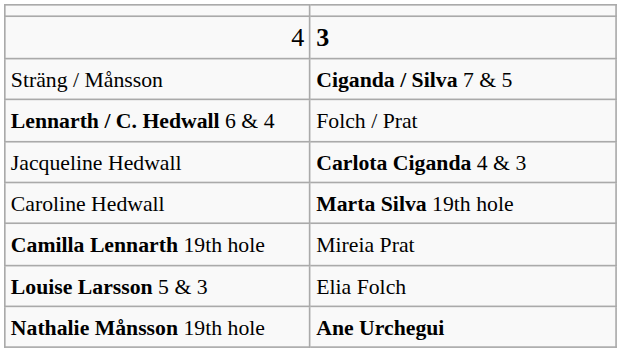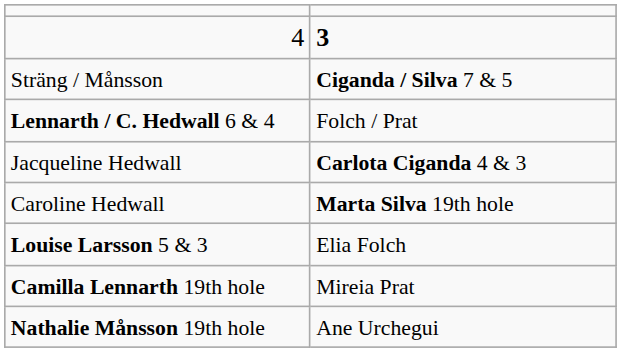rows swapped: Camilla Lennarth 19th hole <-> Louise Larsson 5 & 3
Nathalie Månsson 19th hole | column 2: bold -> normal
